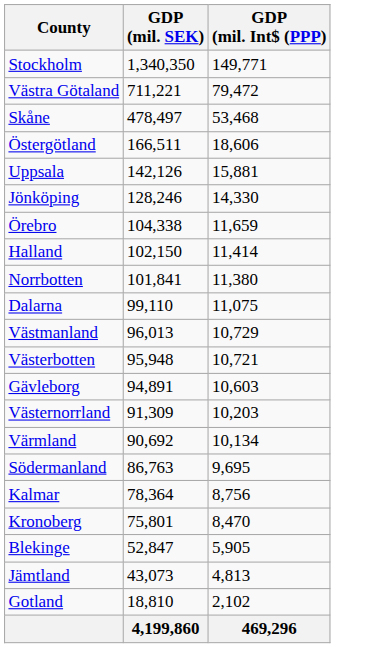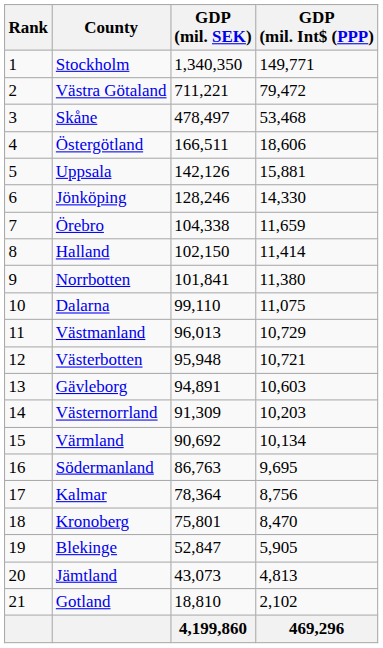+ column: Rank | 1 | 2 | 3 | 4 | 5 | 6 | 7 | 8 | 9 | 10 | 11 | 12 | 13 | 14 | 15 | 16 | 17 | 18 | 19 | 20 | 21
